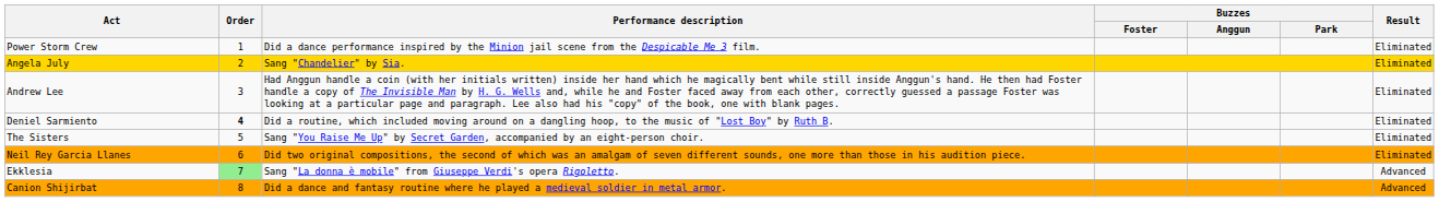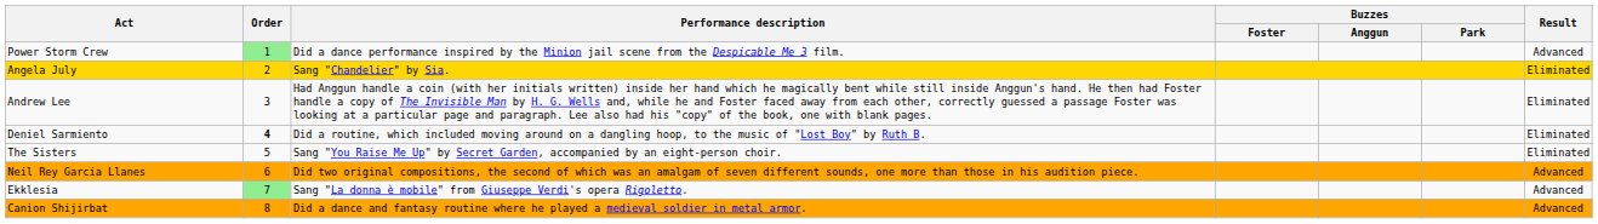Power Storm Crew | Order: no background -> lightgreen background
Power Storm Crew | Result: Eliminated -> Advanced
Neil Rey Garcia Llanes | Result: Eliminated -> Advanced
